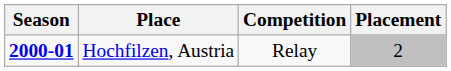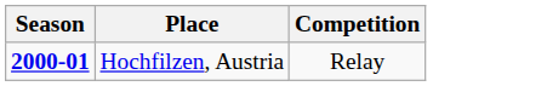- column: Placement | 2
